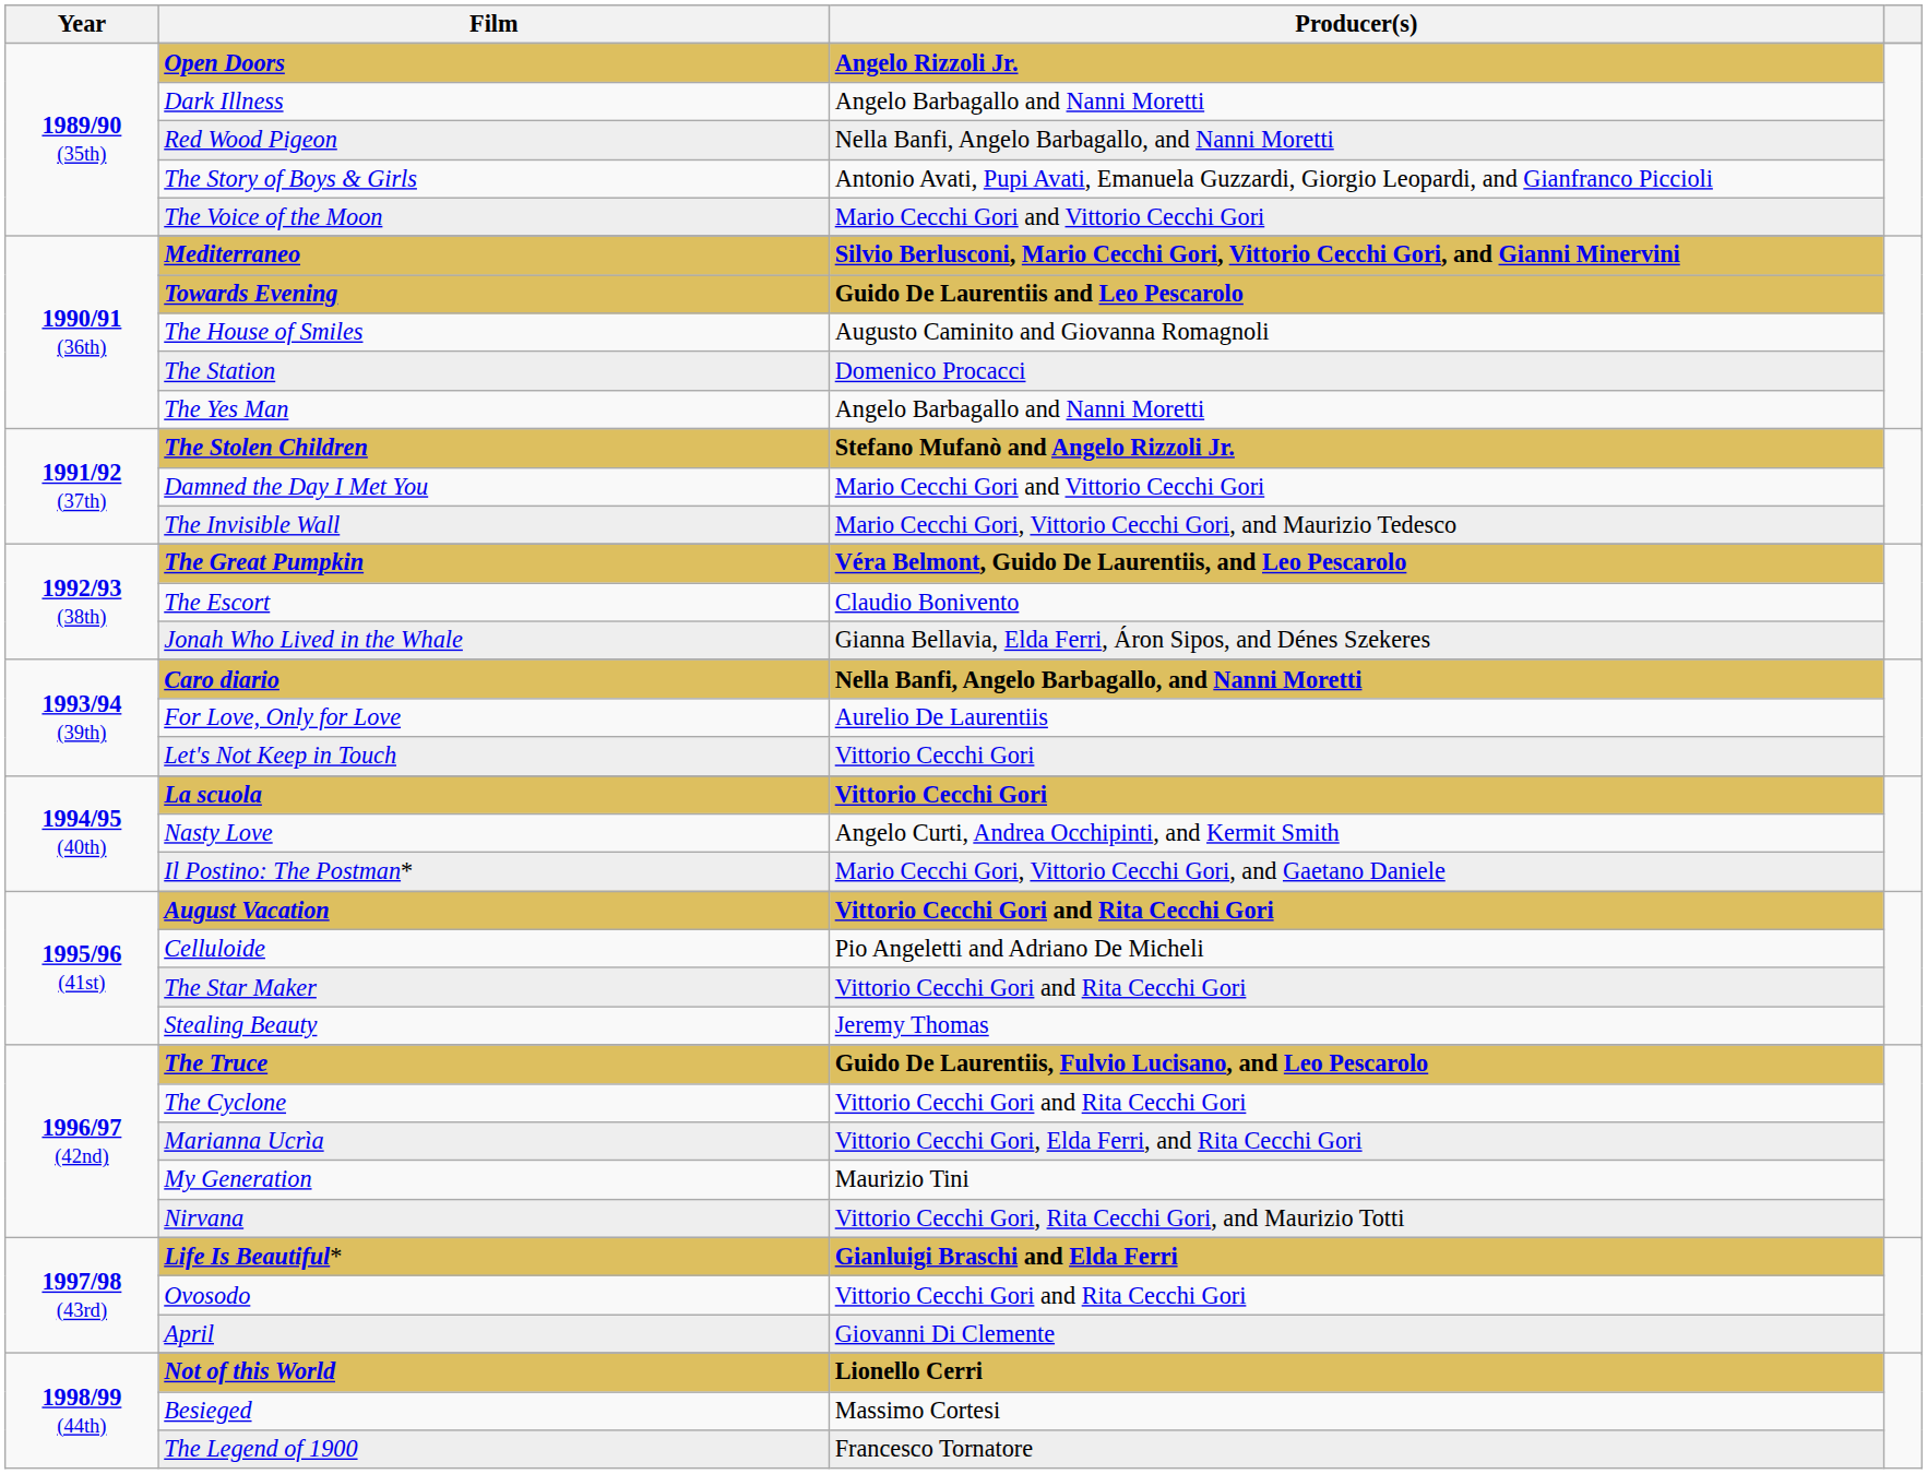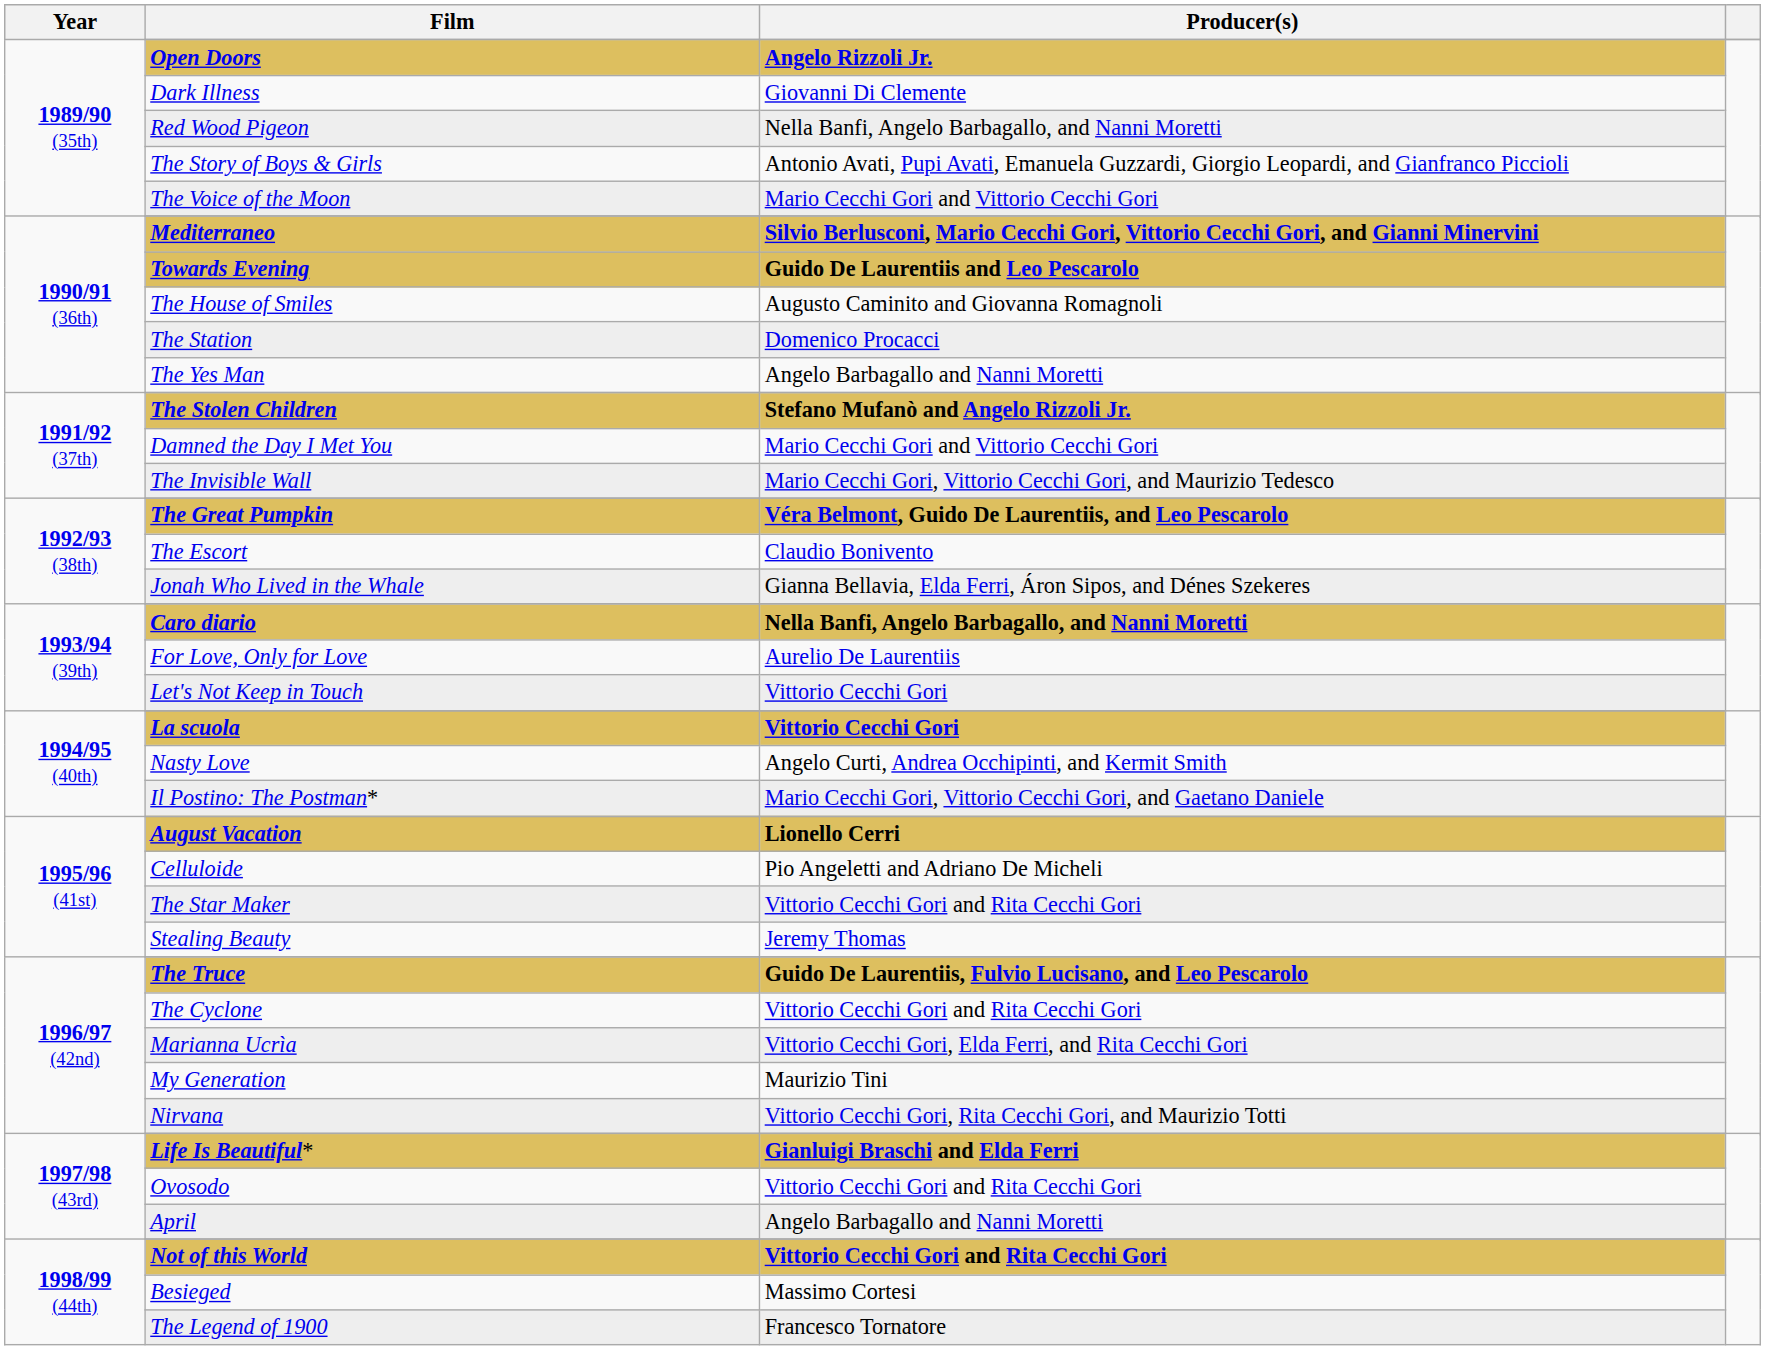Dark Illness | Producer(s): Angelo Barbagallo and Nanni Moretti -> Giovanni Di Clemente
August Vacation | Producer(s): Vittorio Cecchi Gori and Rita Cecchi Gori -> Lionello Cerri
April | Producer(s): Giovanni Di Clemente -> Angelo Barbagallo and Nanni Moretti
Not of this World | Producer(s): Lionello Cerri -> Vittorio Cecchi Gori and Rita Cecchi Gori
